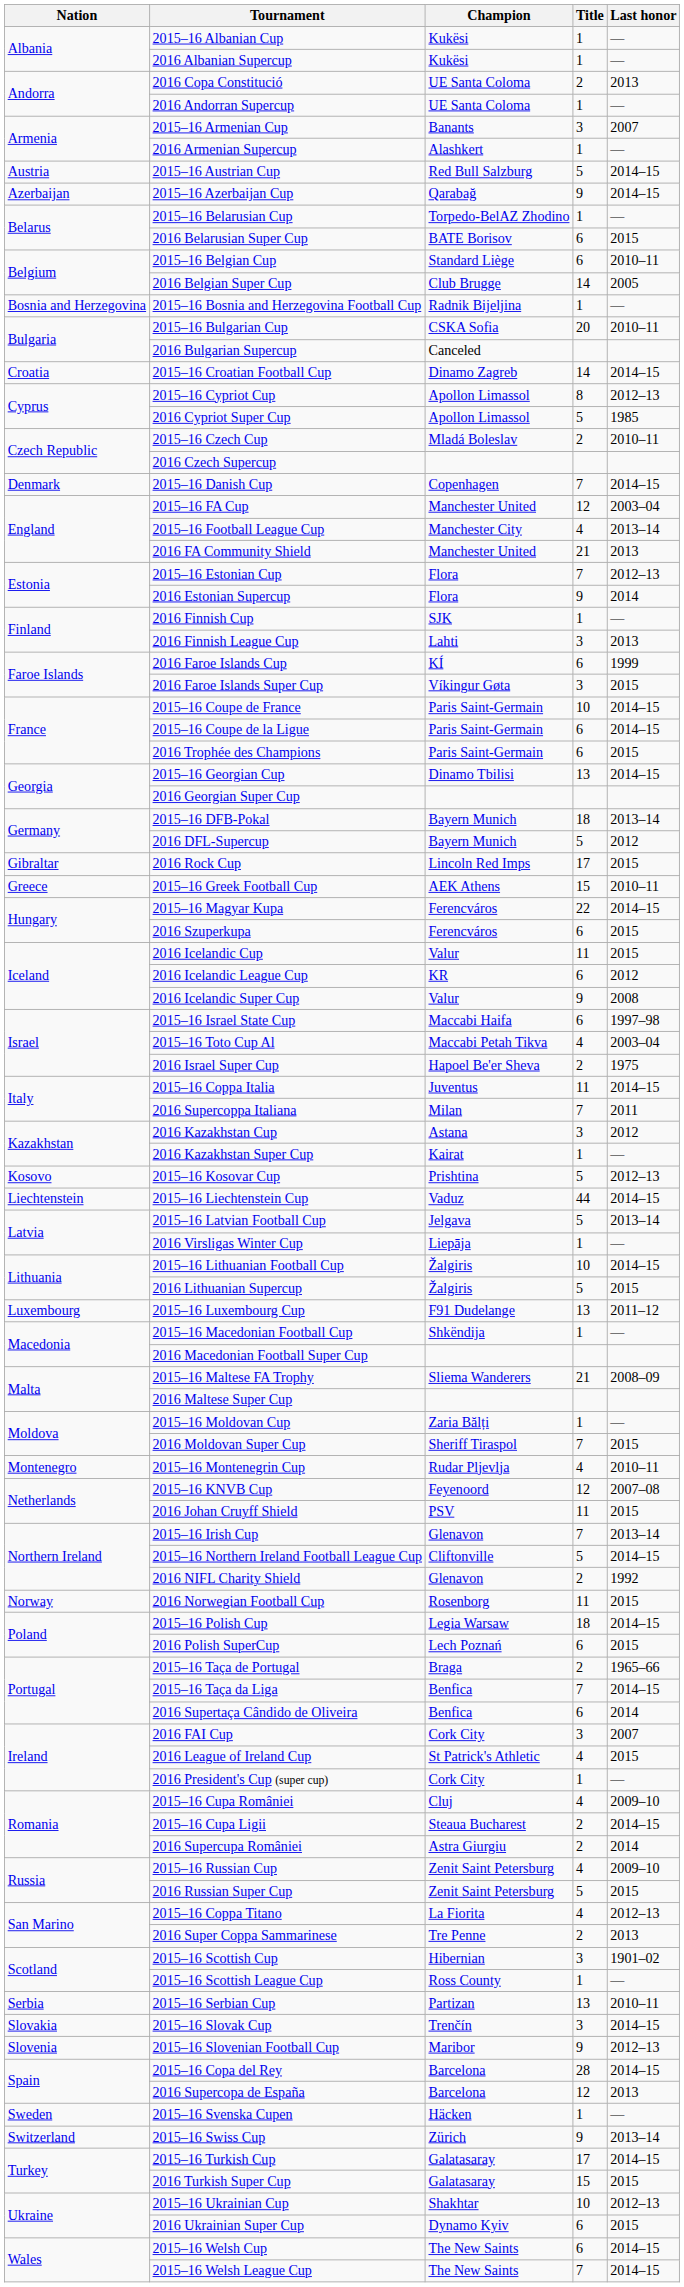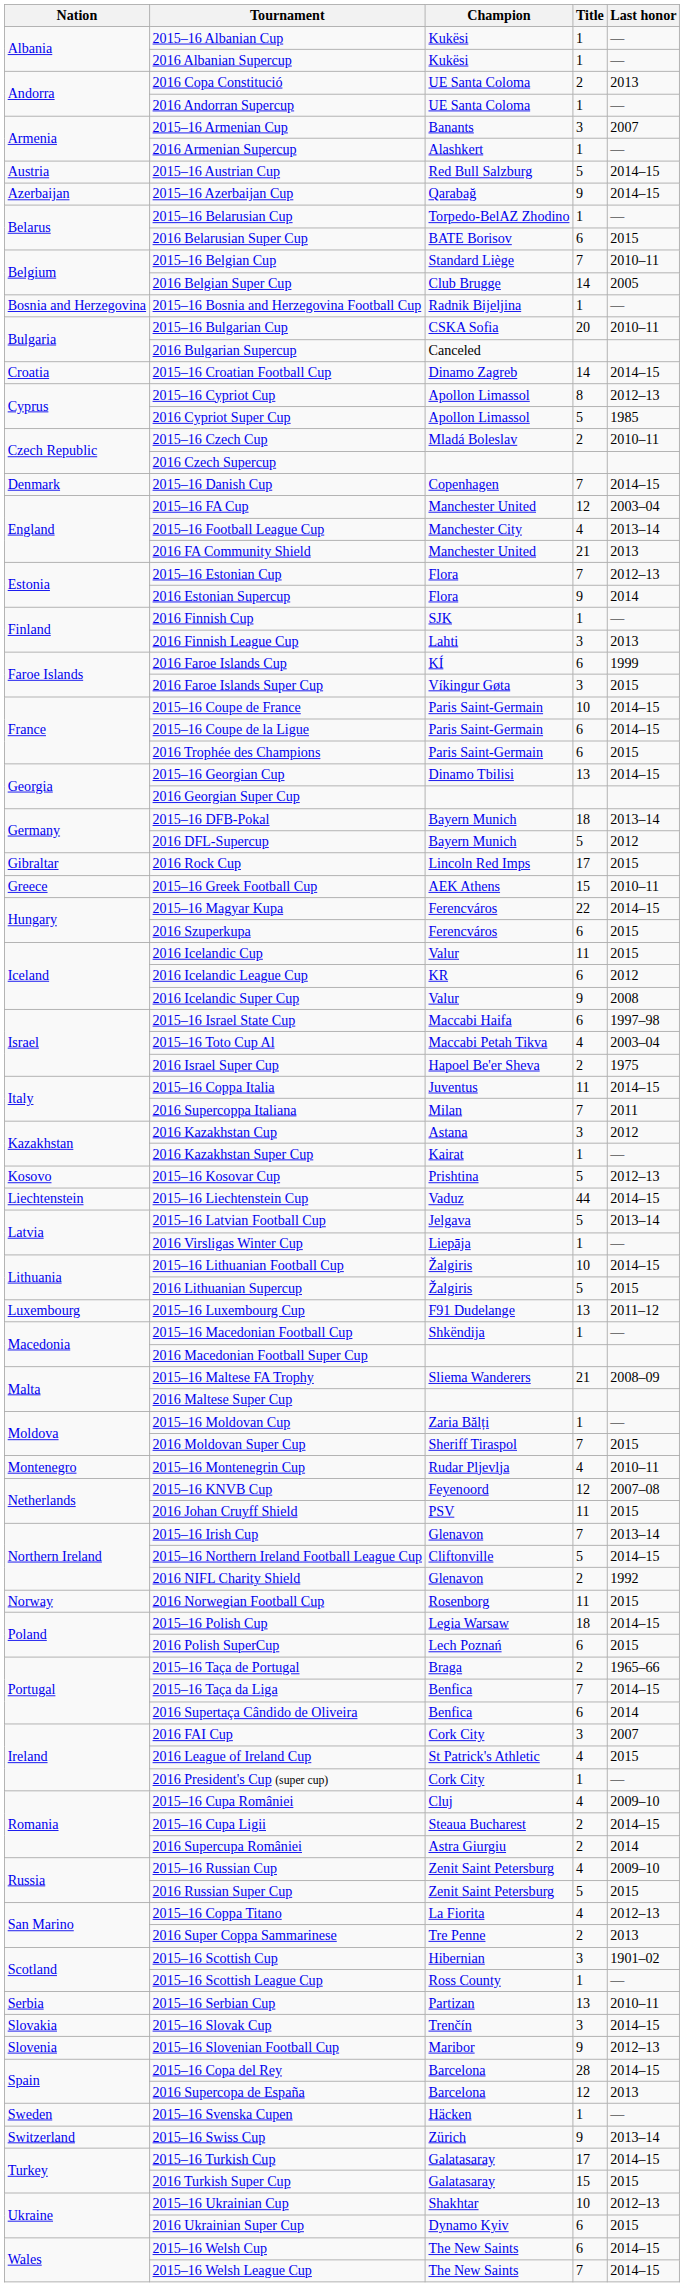2015–16 Belgian Cup | Title: 6 -> 7
